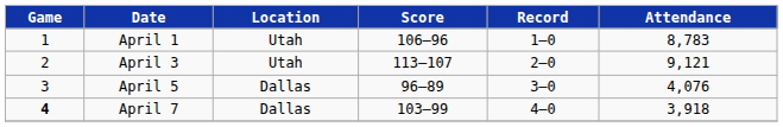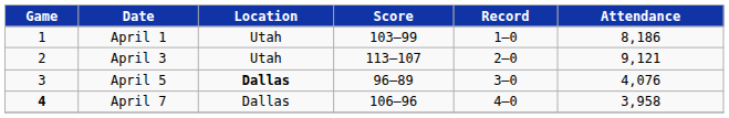April 1 | Score: 106–96 -> 103–99
April 1 | Attendance: 8,783 -> 8,186
April 5 | Location: normal -> bold
April 7 | Score: 103–99 -> 106–96
April 7 | Attendance: 3,918 -> 3,958
